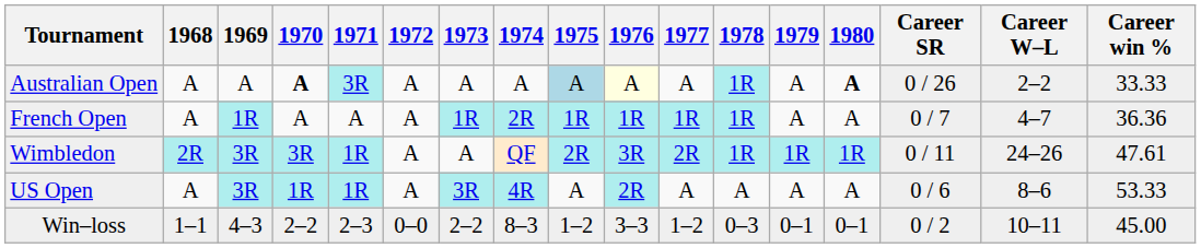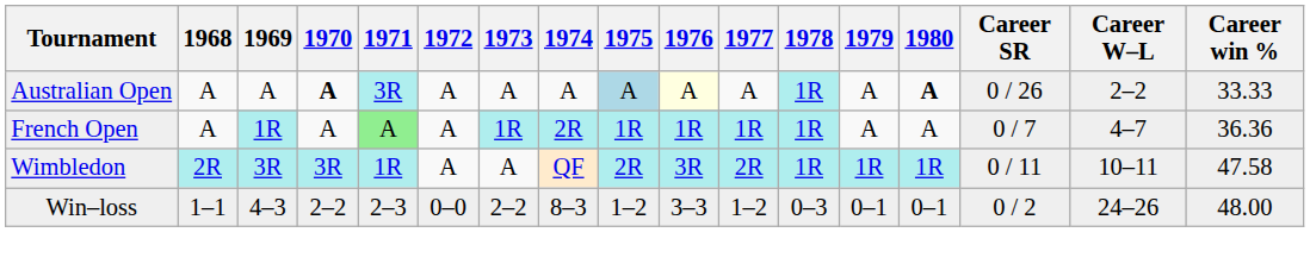French Open | 1971: no background -> lightgreen background
Wimbledon | Career W–L: 24–26 -> 10–11
Wimbledon | Career win %: 47.61 -> 47.58
- row: US Open | A | 3R | 1R | 1R | A | 3R | 4R | A | 2R | A | A | A | A | 0 / 6 | 8–6 | 53.33
Win–loss | Career W–L: 10–11 -> 24–26
Win–loss | Career win %: 45.00 -> 48.00
